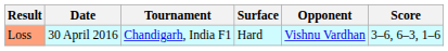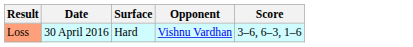- column: Tournament | Chandigarh, India F1
